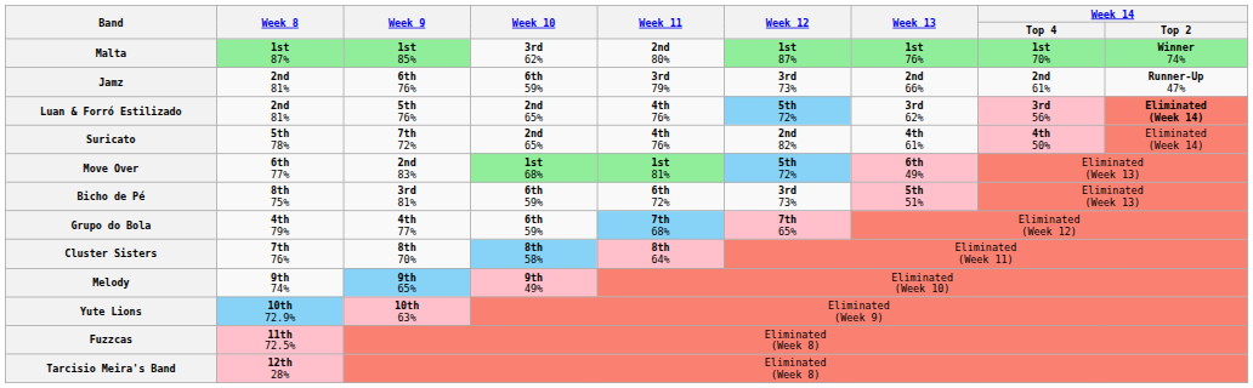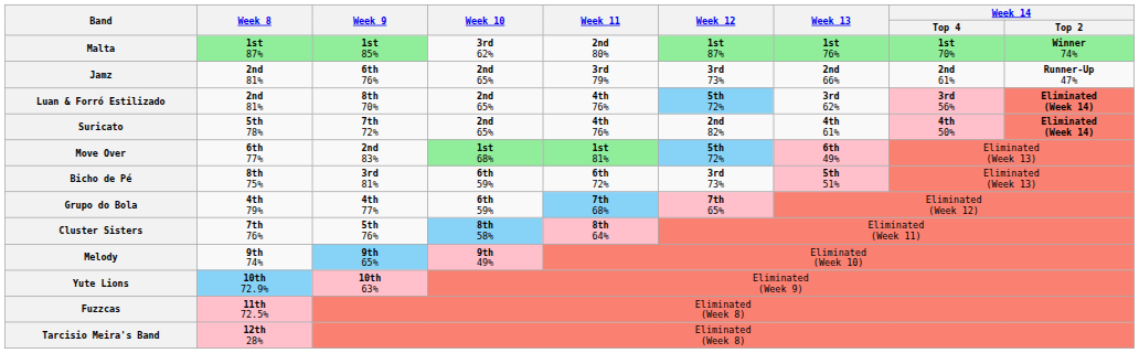Jamz | Week 10: 6th 59% -> 2nd 65%
Luan & Forró Estilizado | Week 9: 5th 76% -> 8th 70%
Suricato | Week 14 / Top 2: normal -> bold
Cluster Sisters | Week 9: 8th 70% -> 5th 76%
